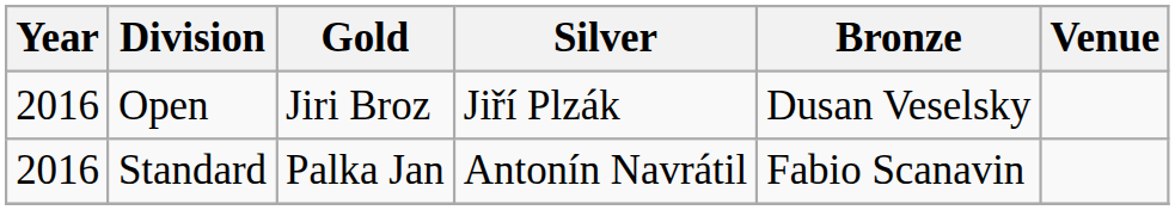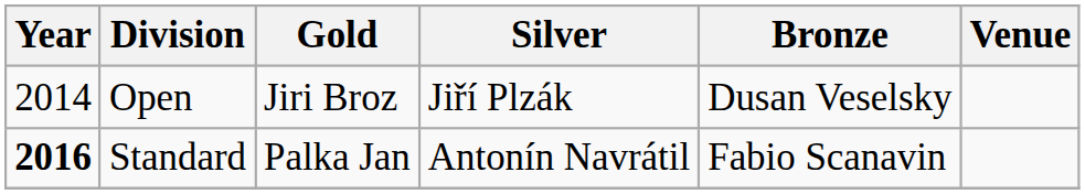Open | Year: 2016 -> 2014
Standard | Year: normal -> bold
